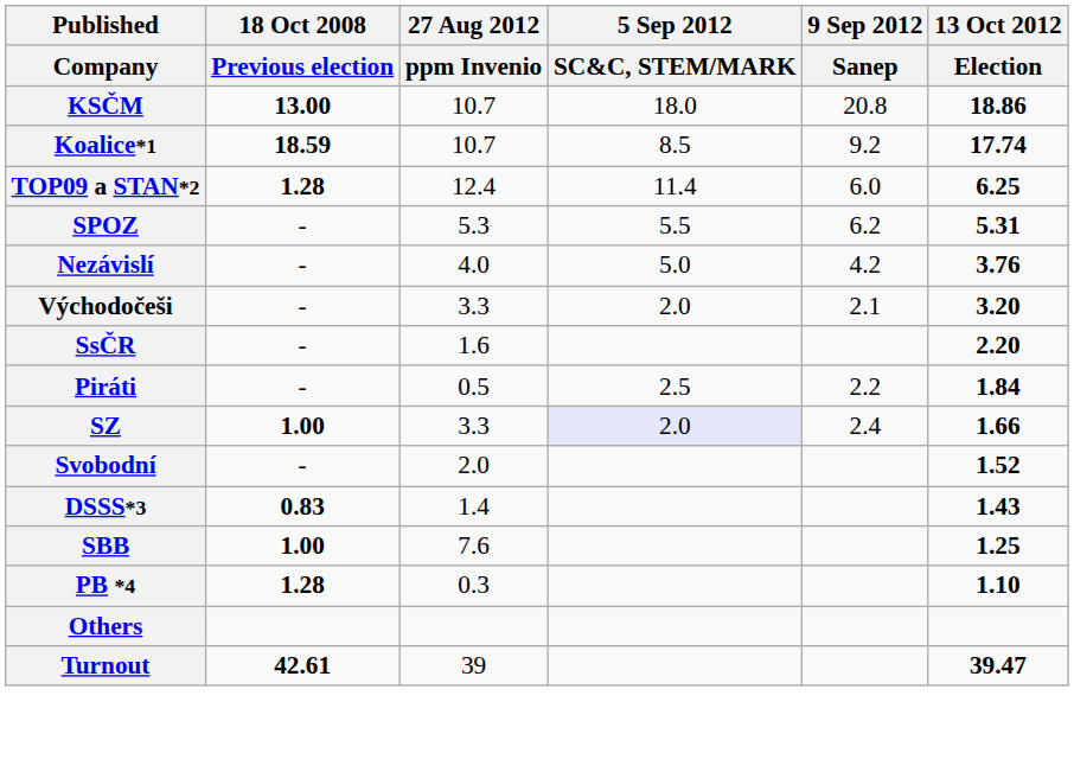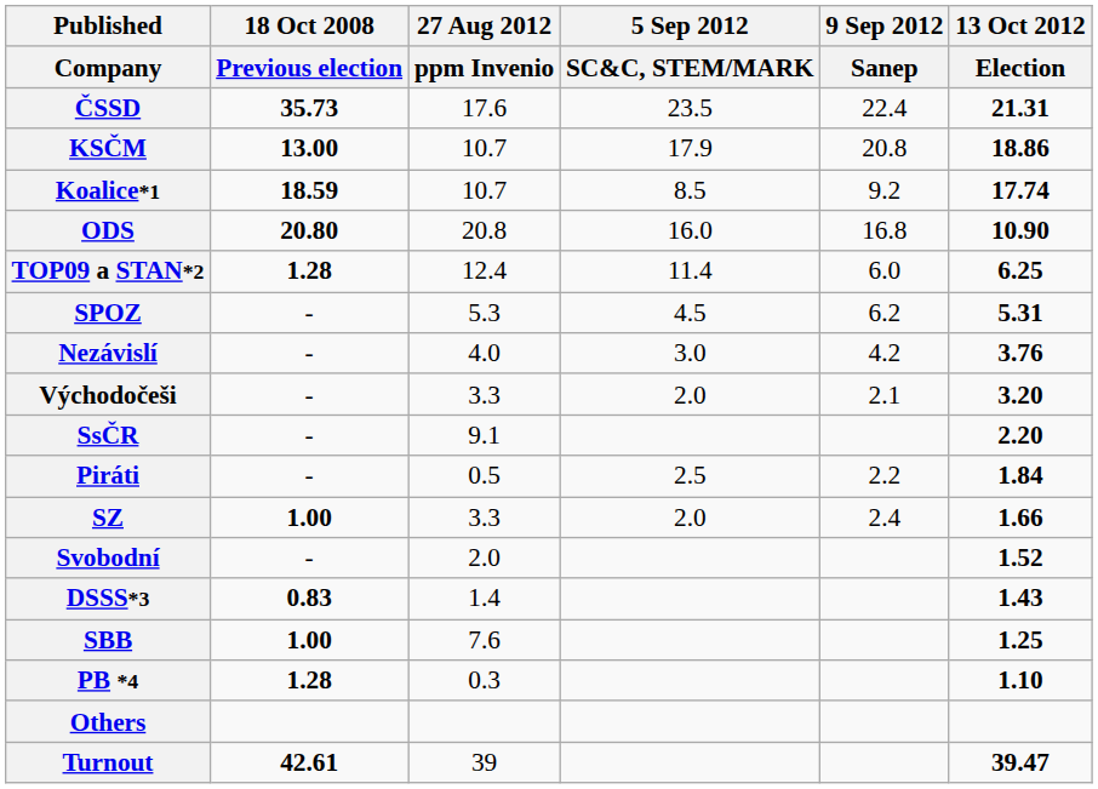+ row: ČSSD | 35.73 | 17.6 | 23.5 | 22.4 | 21.31
KSČM | 5 Sep 2012 / SC&C, STEM/MARK: 18.0 -> 17.9
+ row: ODS | 20.80 | 20.8 | 16.0 | 16.8 | 10.90
SPOZ | 5 Sep 2012 / SC&C, STEM/MARK: 5.5 -> 4.5
Nezávislí | 5 Sep 2012 / SC&C, STEM/MARK: 5.0 -> 3.0
SsČR | 27 Aug 2012 / ppm Invenio: 1.6 -> 9.1
SZ | 5 Sep 2012 / SC&C, STEM/MARK: lavender background -> no background
